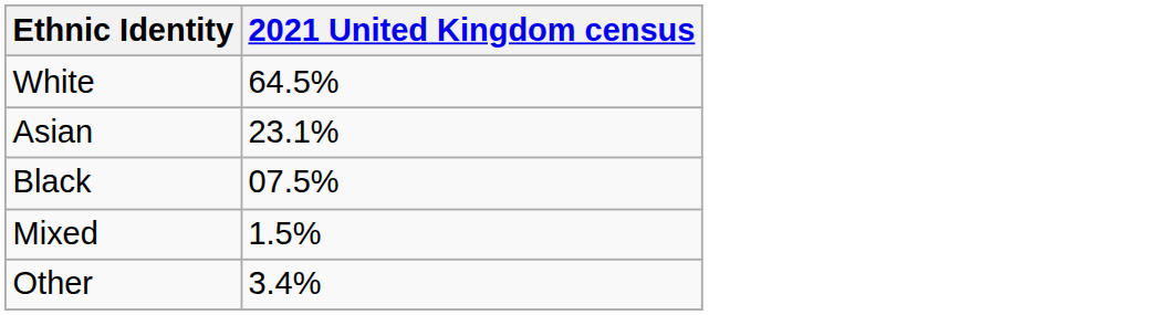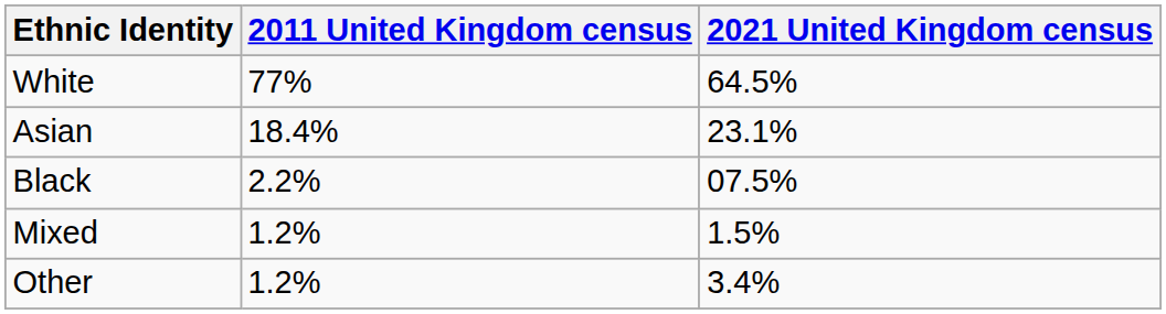+ column: 2011 United Kingdom census | 77% | 18.4% | 2.2% | 1.2% | 1.2%
